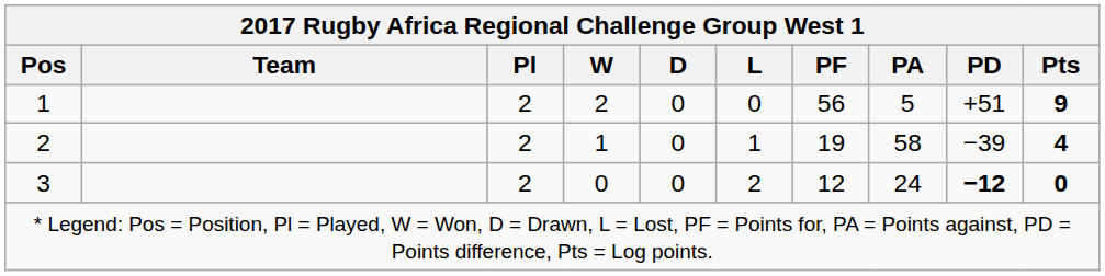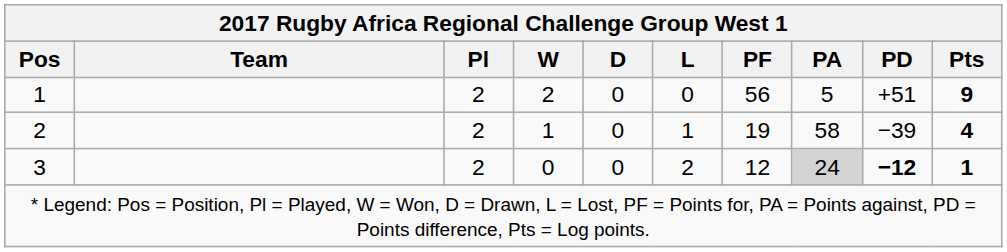3 | PA: no background -> lightgrey background
3 | Pts: 0 -> 1
